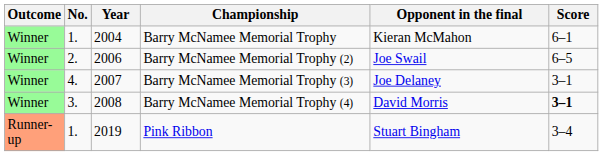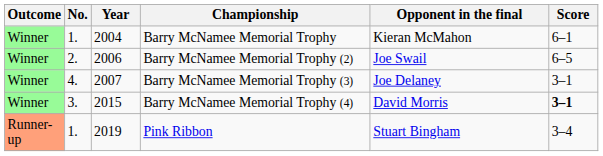Barry McNamee Memorial Trophy (4) | Year: 2008 -> 2015
